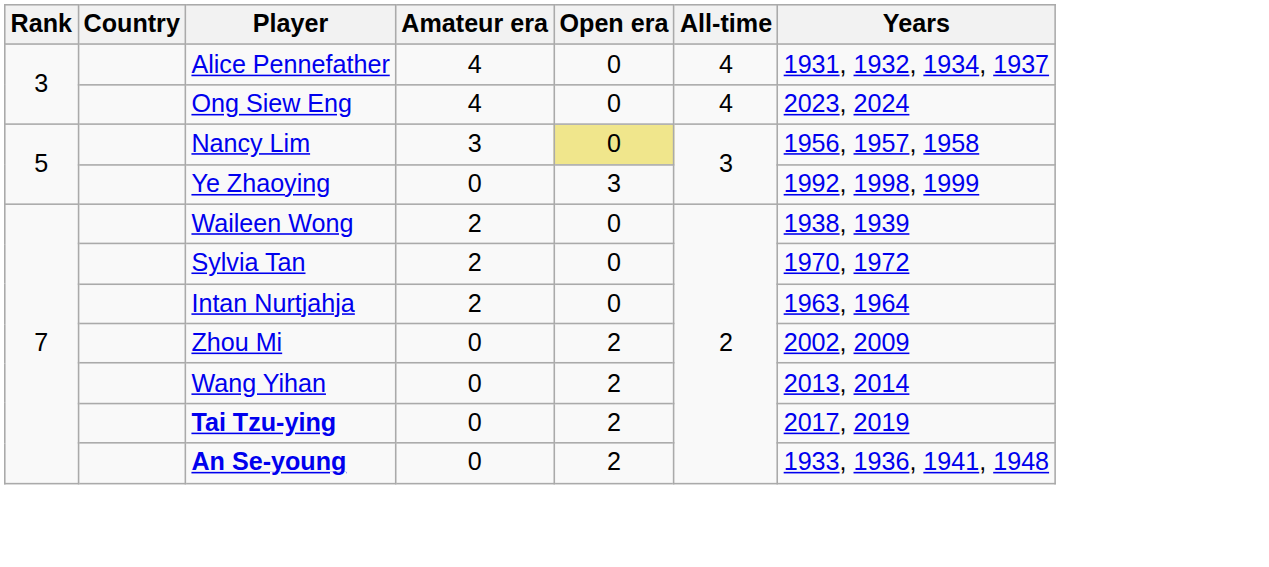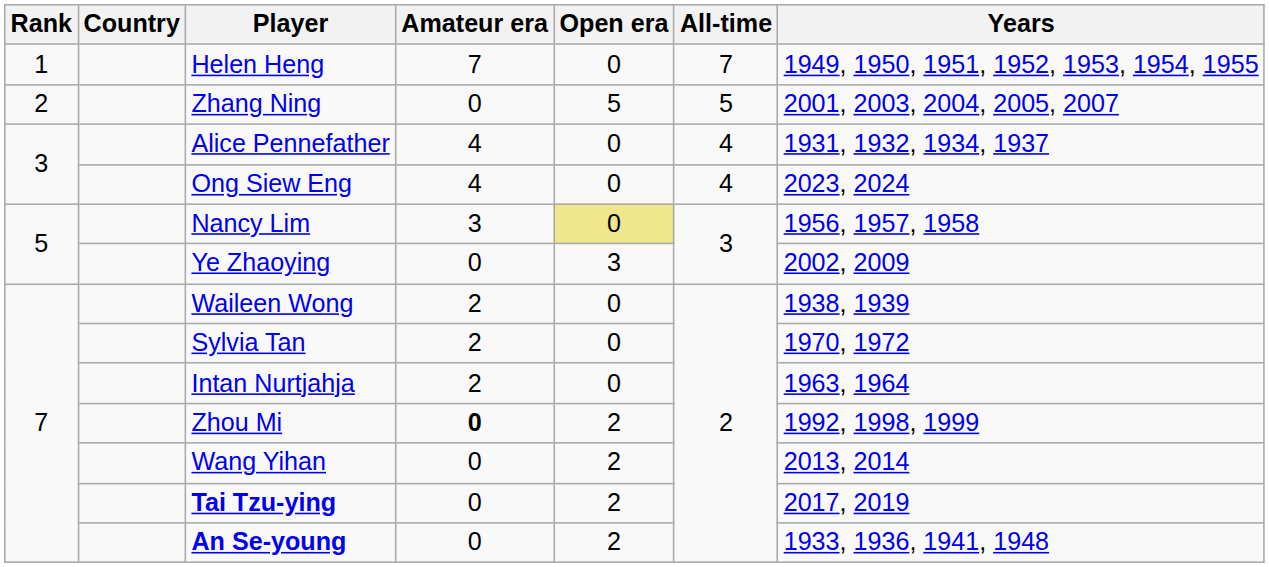+ row: 1 | Helen Heng | 7 | 0 | 7 | 1949, 1950, 1951, 1952, 1953, 1954, 1955
+ row: 2 | Zhang Ning | 0 | 5 | 5 | 2001, 2003, 2004, 2005, 2007
Ye Zhaoying | Years: 1992, 1998, 1999 -> 2002, 2009
Zhou Mi | Amateur era: normal -> bold
Zhou Mi | Years: 2002, 2009 -> 1992, 1998, 1999
